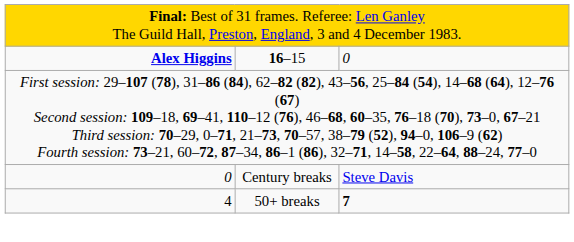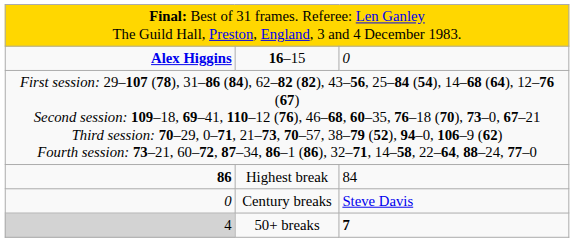+ row: 86 | Highest break | 84
50+ breaks | column 1: no background -> lightgrey background
